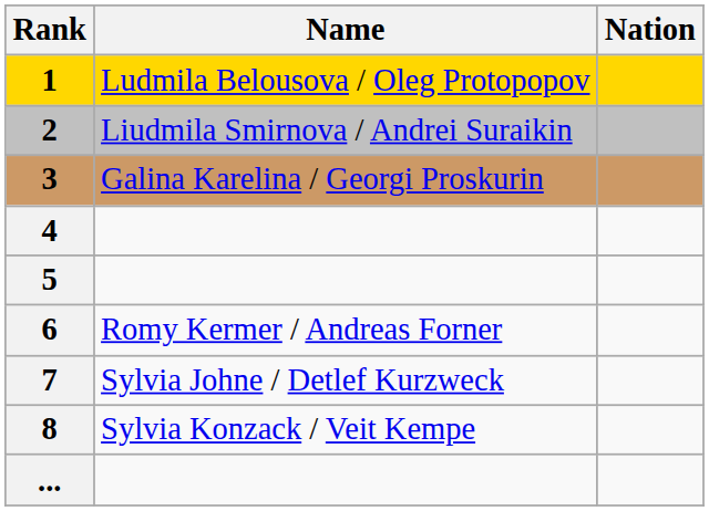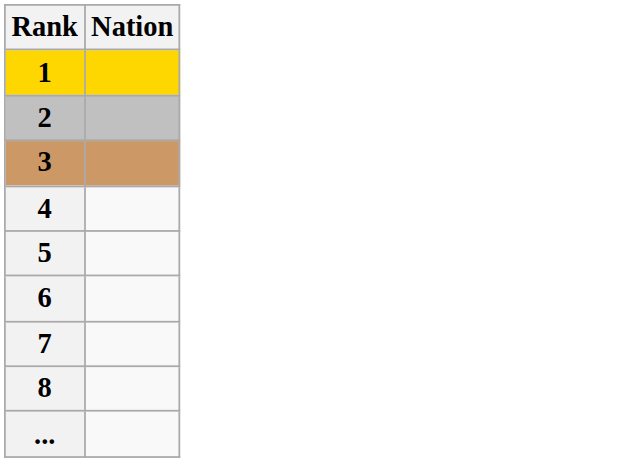- column: Name | Ludmila Belousova / Oleg Protopopov | Liudmila Smirnova / Andrei Suraikin | Galina Karelina / Georgi Proskurin | Romy Kermer / Andreas Forner | Sylvia Johne / Detlef Kurzweck | Sylvia Konzack / Veit Kempe
